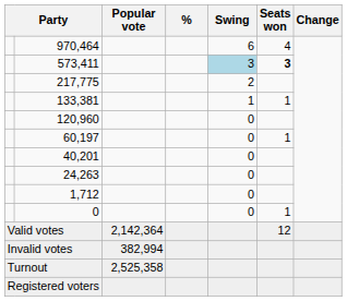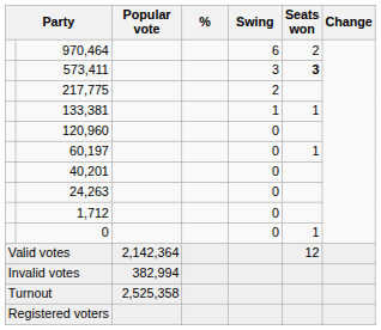970,464 | Seats won: 4 -> 2
573,411 | Swing: lightblue background -> no background
